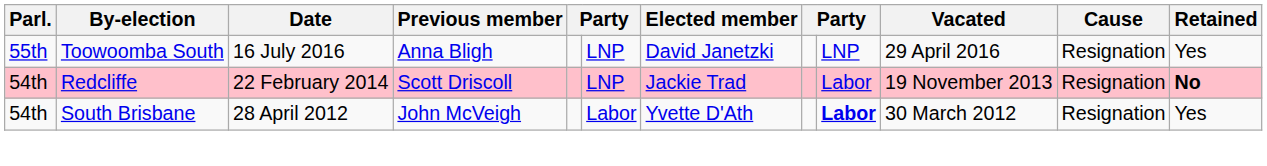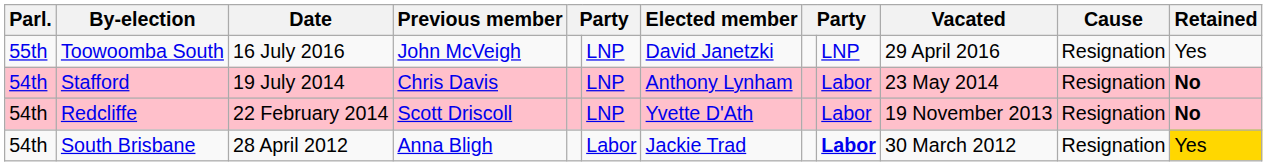Toowoomba South | Previous member: Anna Bligh -> John McVeigh
+ row: 54th | Stafford | 19 July 2014 | Chris Davis | LNP | Anthony Lynham | Labor | 23 May 2014 | Resignation | No
Redcliffe | Elected member: Jackie Trad -> Yvette D'Ath
South Brisbane | Previous member: John McVeigh -> Anna Bligh
South Brisbane | Elected member: Yvette D'Ath -> Jackie Trad
South Brisbane | Retained: no background -> gold background
